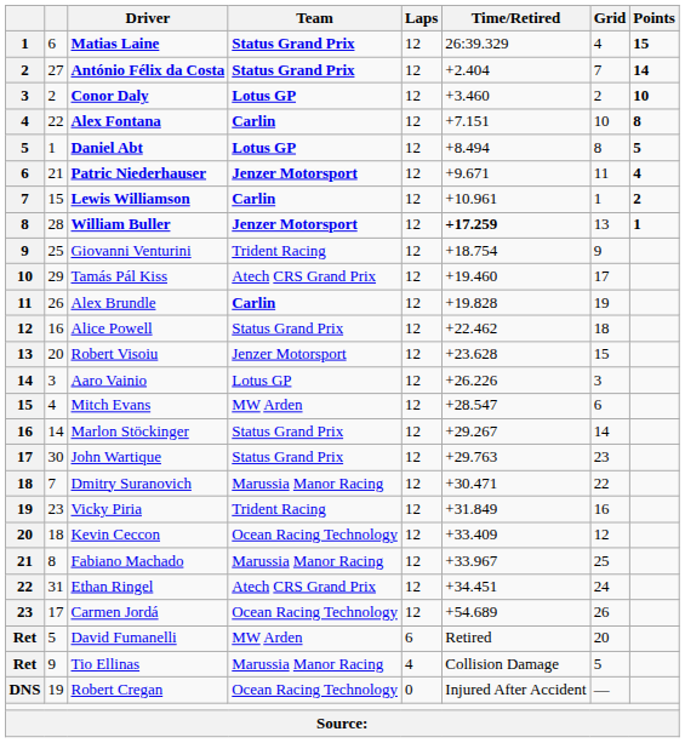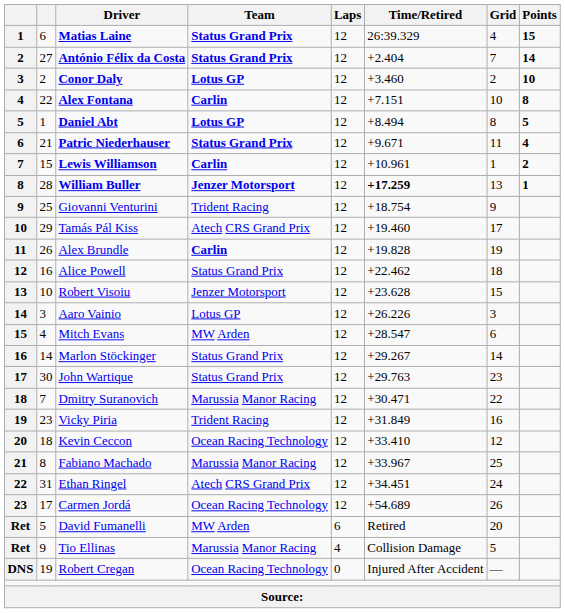Patric Niederhauser | Team: Jenzer Motorsport -> Status Grand Prix
Robert Visoiu | column 2: 20 -> 10
Kevin Ceccon | Time/Retired: +33.409 -> +33.410
